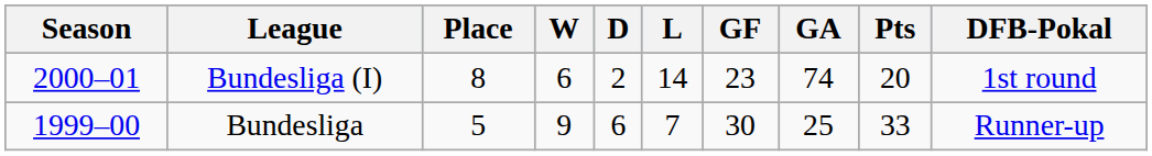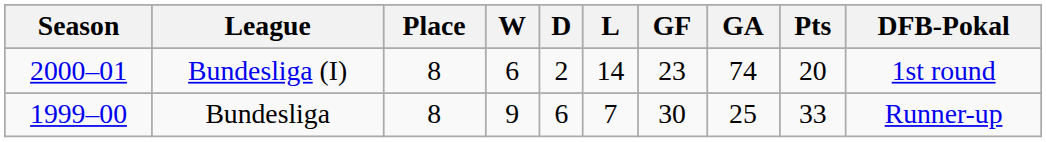Bundesliga | Place: 5 -> 8
